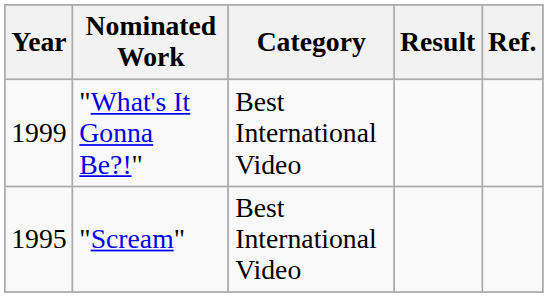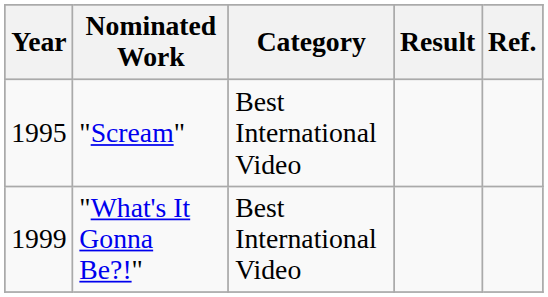rows swapped: "Scream" <-> "What's It Gonna Be?!"
